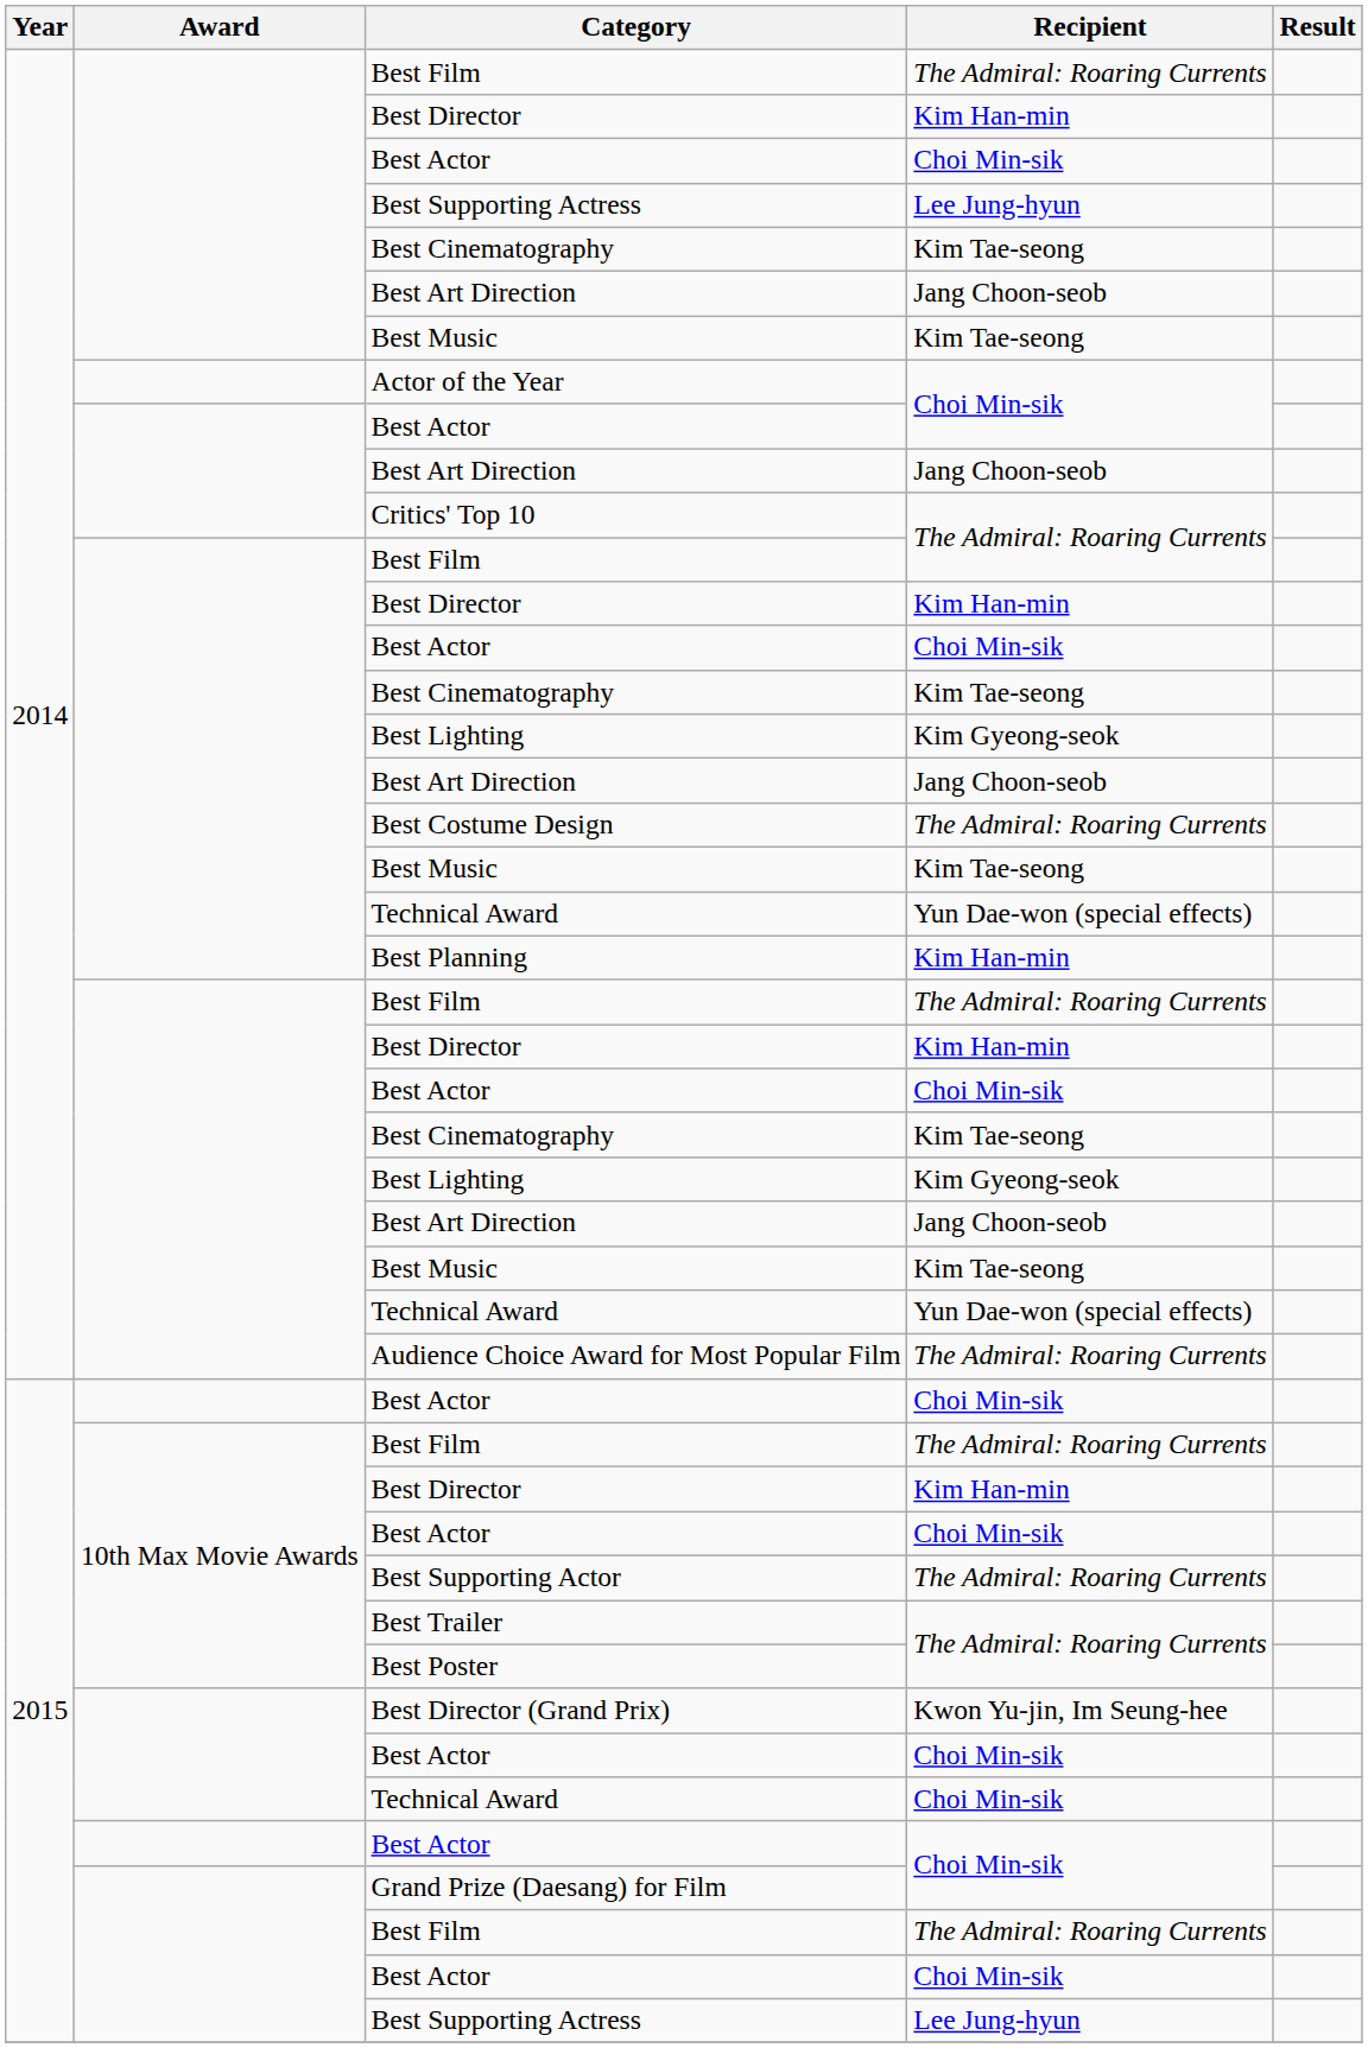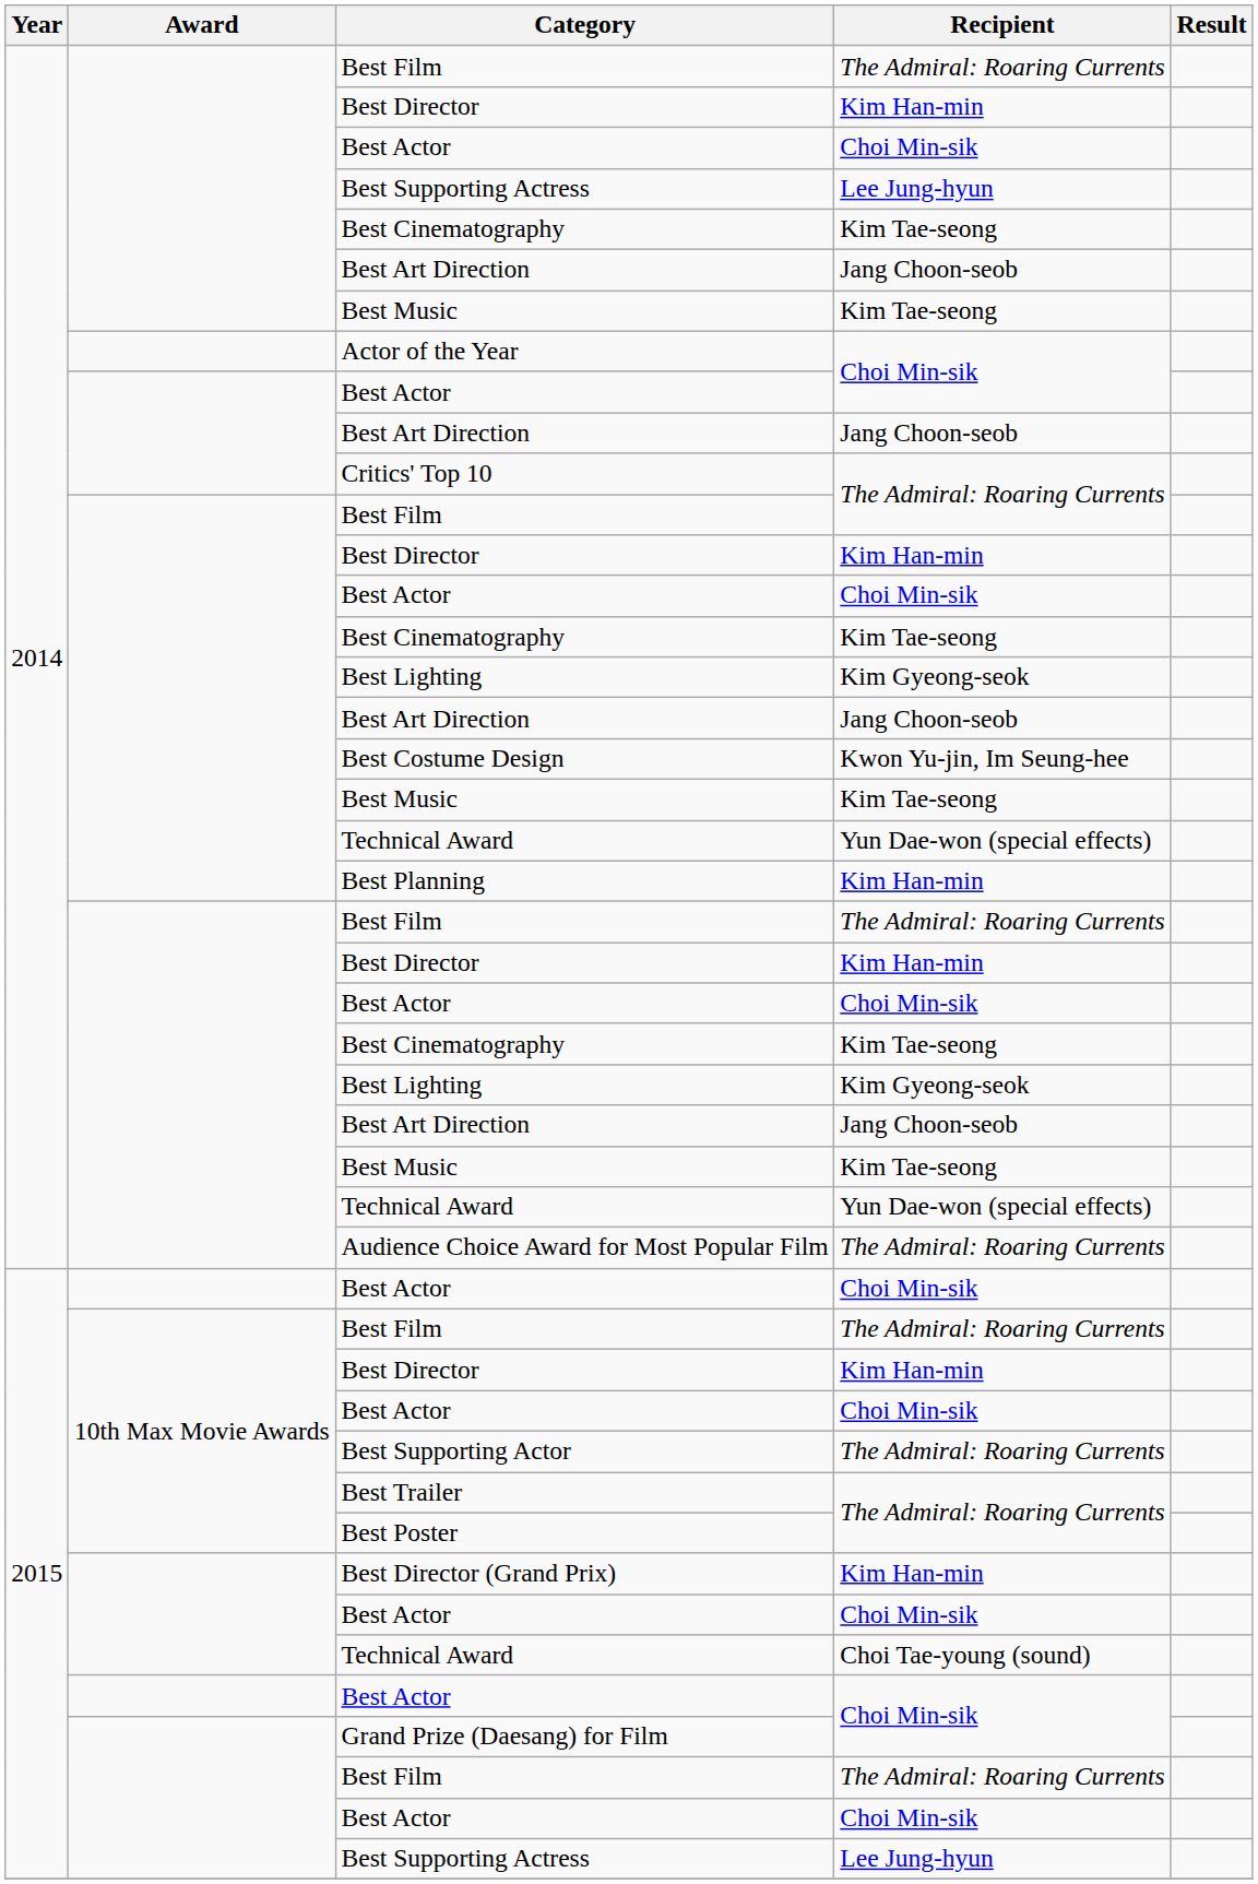Best Costume Design | Recipient: The Admiral: Roaring Currents -> Kwon Yu-jin, Im Seung-hee
Best Director (Grand Prix) | Recipient: Kwon Yu-jin, Im Seung-hee -> Kim Han-min
2015 / Technical Award | Recipient: Choi Min-sik -> Choi Tae-young (sound)
